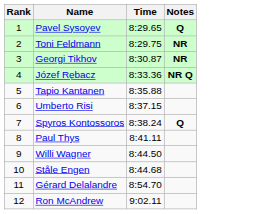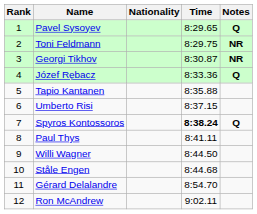+ column: Nationality
Józef Rębacz | Notes: NR Q -> Q
Spyros Kontossoros | Time: normal -> bold
